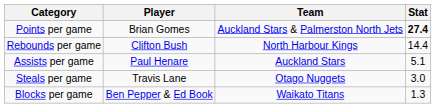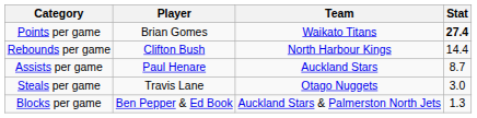Points per game | Team: Auckland Stars & Palmerston North Jets -> Waikato Titans
Assists per game | Stat: 5.1 -> 8.7
Blocks per game | Team: Waikato Titans -> Auckland Stars & Palmerston North Jets
